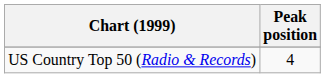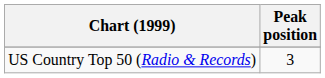US Country Top 50 (Radio & Records) | Peak position: 4 -> 3
